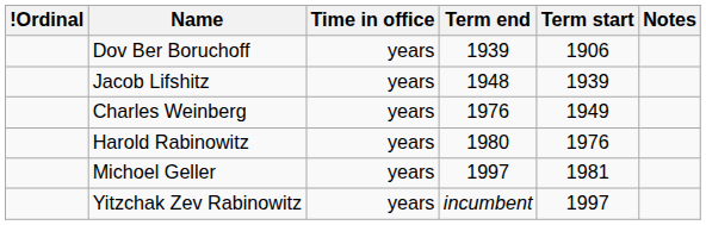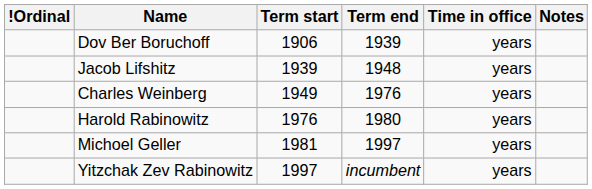columns swapped: Term start <-> Time in office
